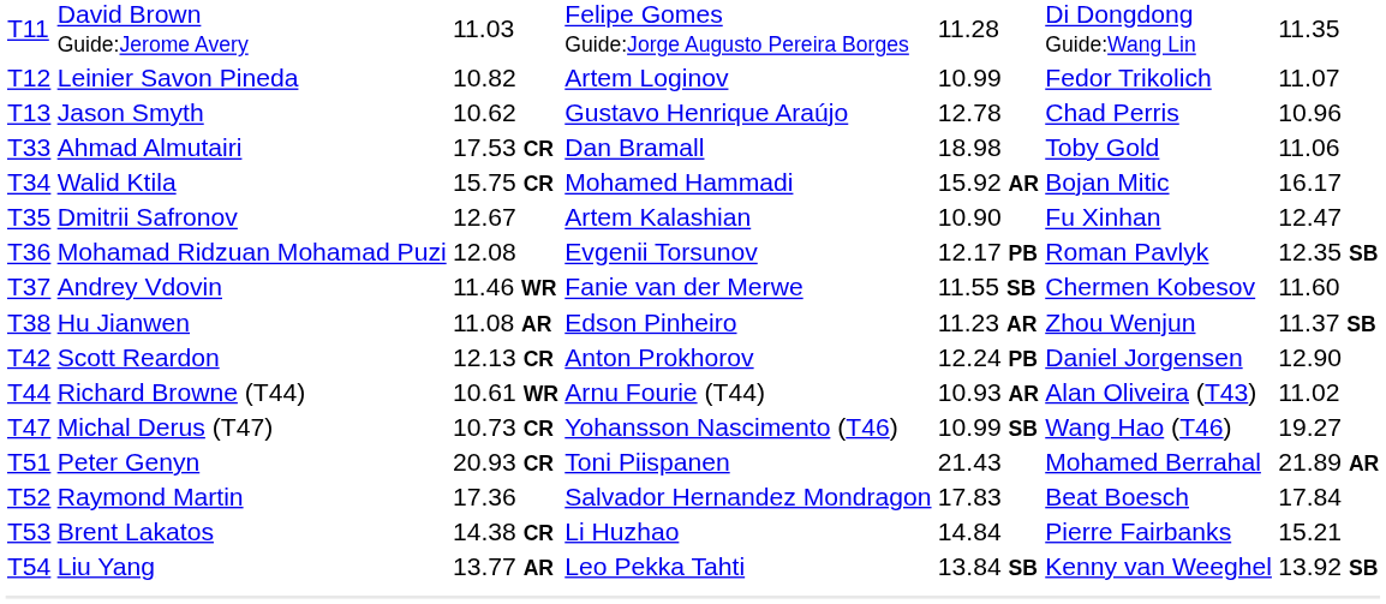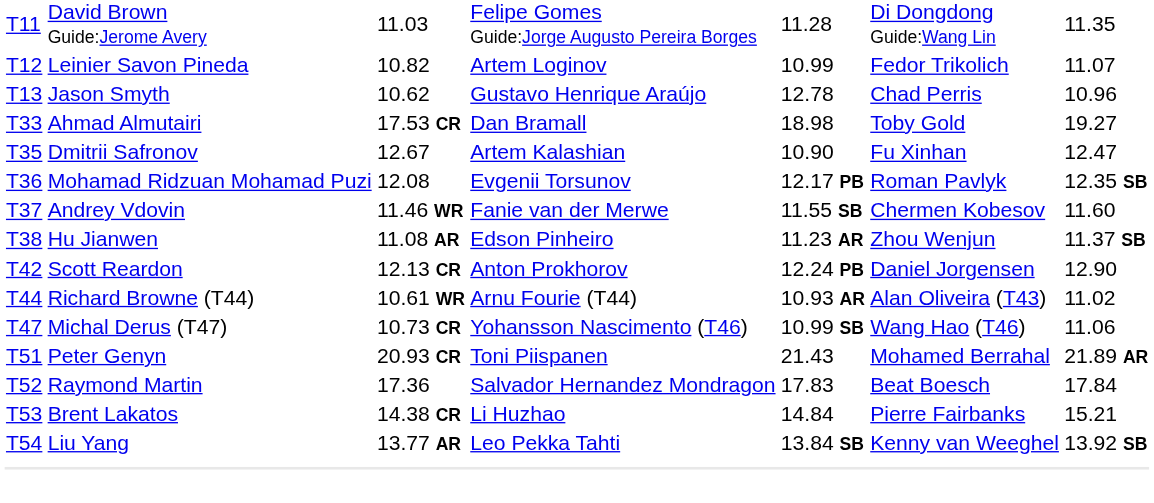Ahmad Almutairi | column 7: 11.06 -> 19.27
- row: T34 | Walid Ktila | 15.75 CR | Mohamed Hammadi | 15.92 AR | Bojan Mitic | 16.17
Michal Derus (T47) | column 7: 19.27 -> 11.06
